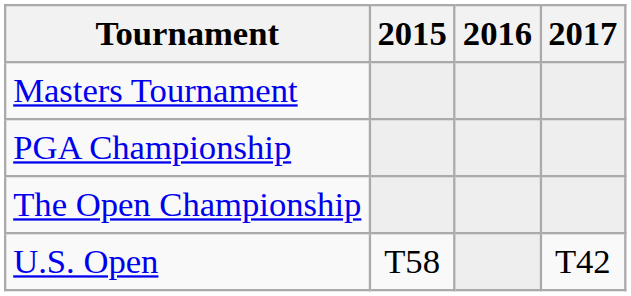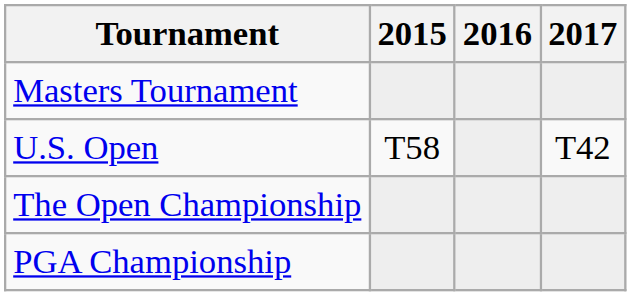rows swapped: U.S. Open <-> PGA Championship
